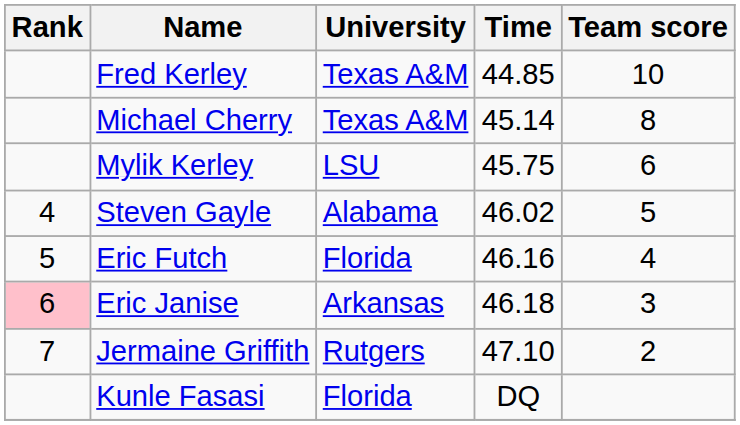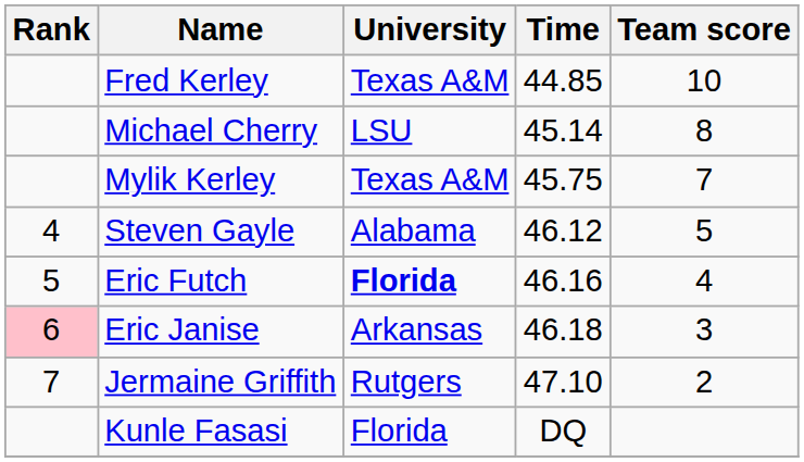Michael Cherry | University: Texas A&M -> LSU
Mylik Kerley | University: LSU -> Texas A&M
Mylik Kerley | Team score: 6 -> 7
Steven Gayle | Time: 46.02 -> 46.12
Eric Futch | University: normal -> bold
